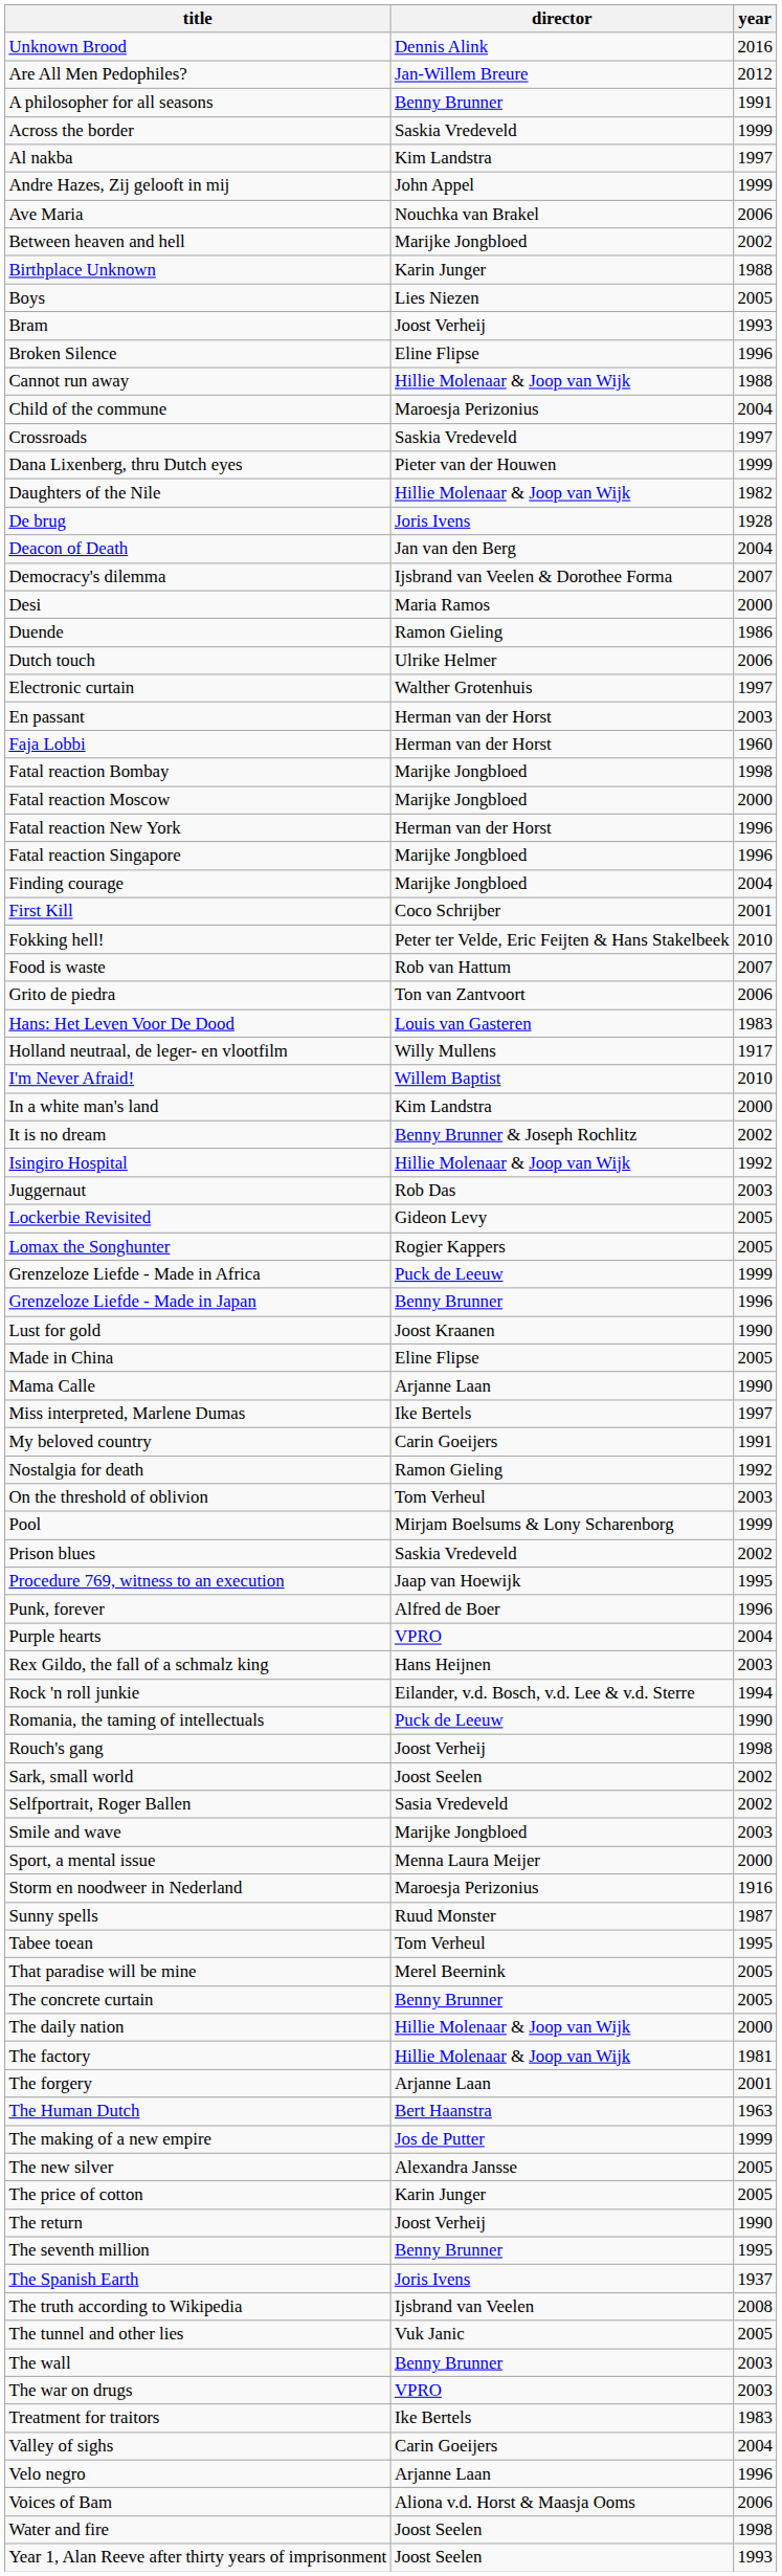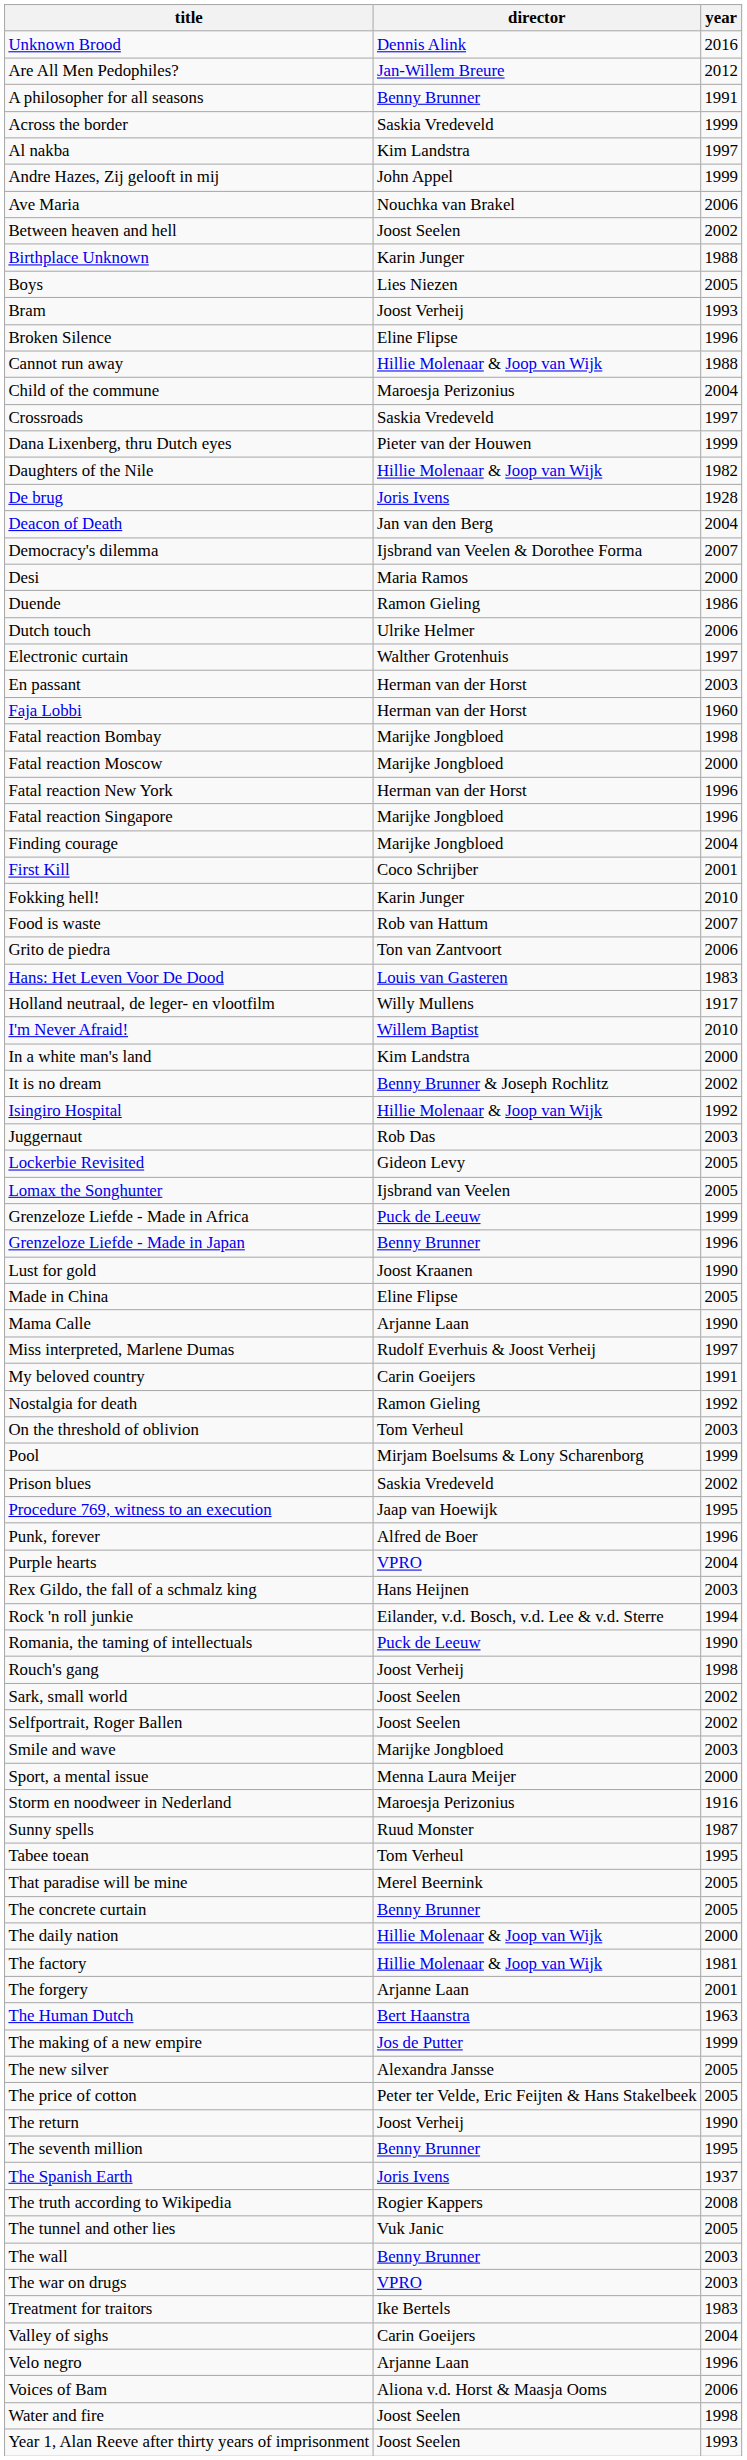Between heaven and hell | director: Marijke Jongbloed -> Joost Seelen
Fokking hell! | director: Peter ter Velde, Eric Feijten & Hans Stakelbeek -> Karin Junger
Lomax the Songhunter | director: Rogier Kappers -> Ijsbrand van Veelen
Miss interpreted, Marlene Dumas | director: Ike Bertels -> Rudolf Everhuis & Joost Verheij
Selfportrait, Roger Ballen | director: Sasia Vredeveld -> Joost Seelen
The price of cotton | director: Karin Junger -> Peter ter Velde, Eric Feijten & Hans Stakelbeek
The truth according to Wikipedia | director: Ijsbrand van Veelen -> Rogier Kappers
